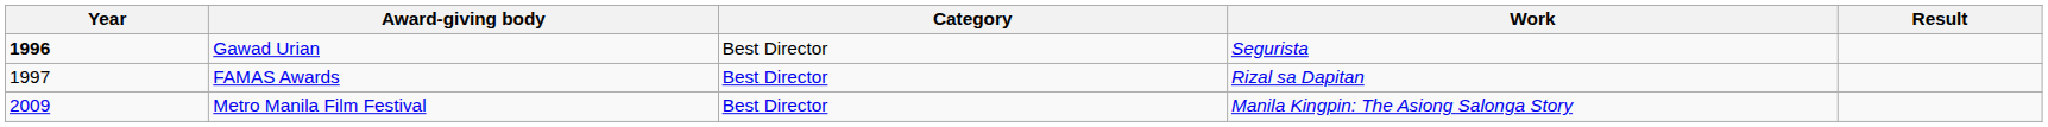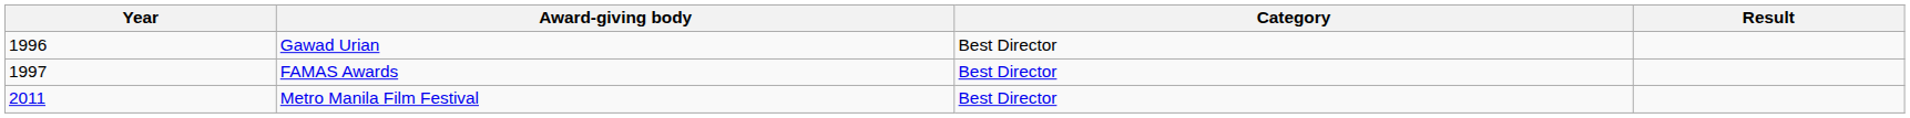- column: Work | Segurista | Rizal sa Dapitan | Manila Kingpin: The Asiong Salonga Story
Gawad Urian | Year: bold -> normal
Metro Manila Film Festival | Year: 2009 -> 2011
